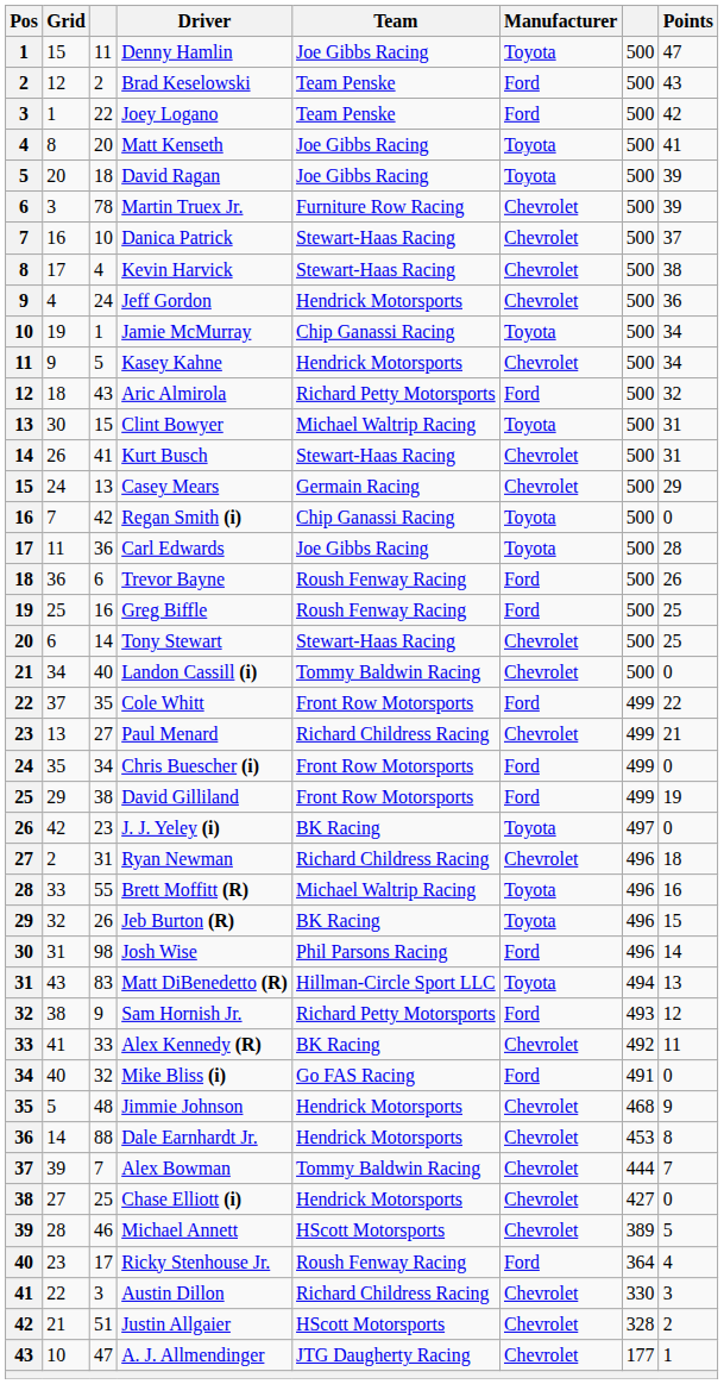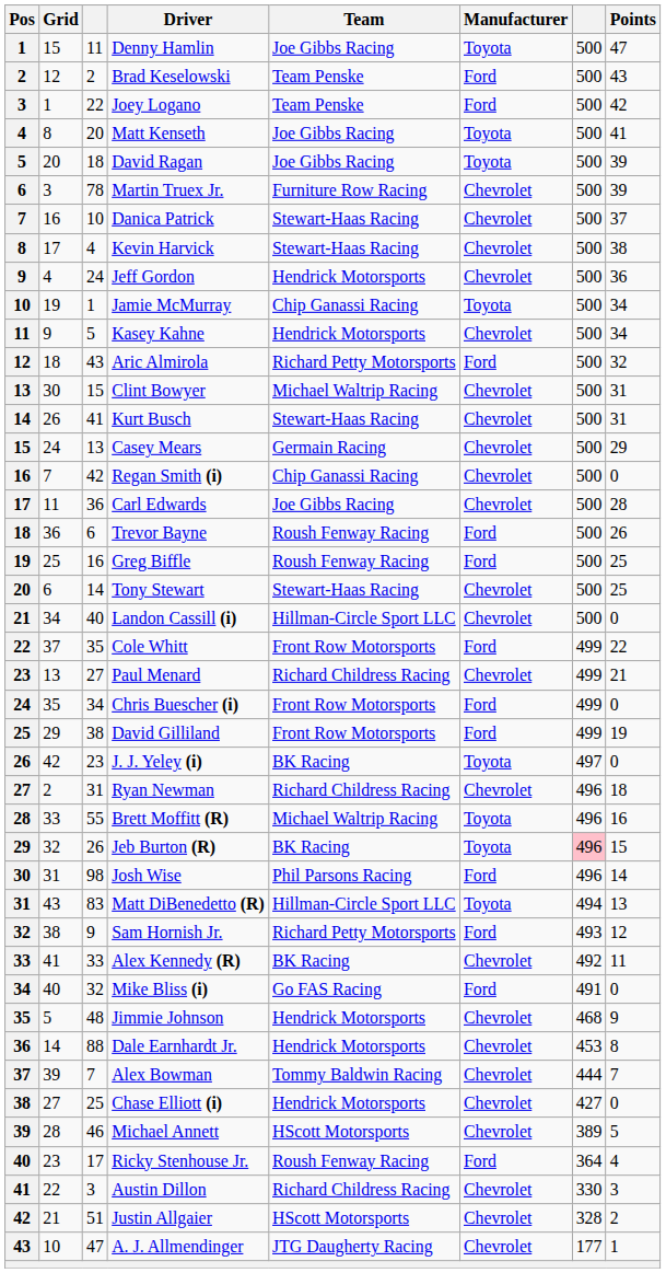Clint Bowyer | Manufacturer: Toyota -> Chevrolet
Regan Smith (i) | Manufacturer: Toyota -> Chevrolet
Carl Edwards | Manufacturer: Toyota -> Chevrolet
Landon Cassill (i) | Team: Tommy Baldwin Racing -> Hillman-Circle Sport LLC
Jeb Burton (R) | column 7: no background -> pink background
